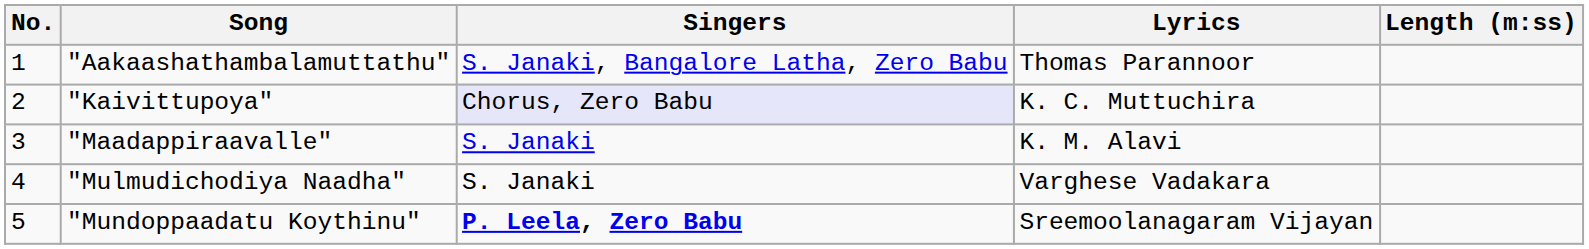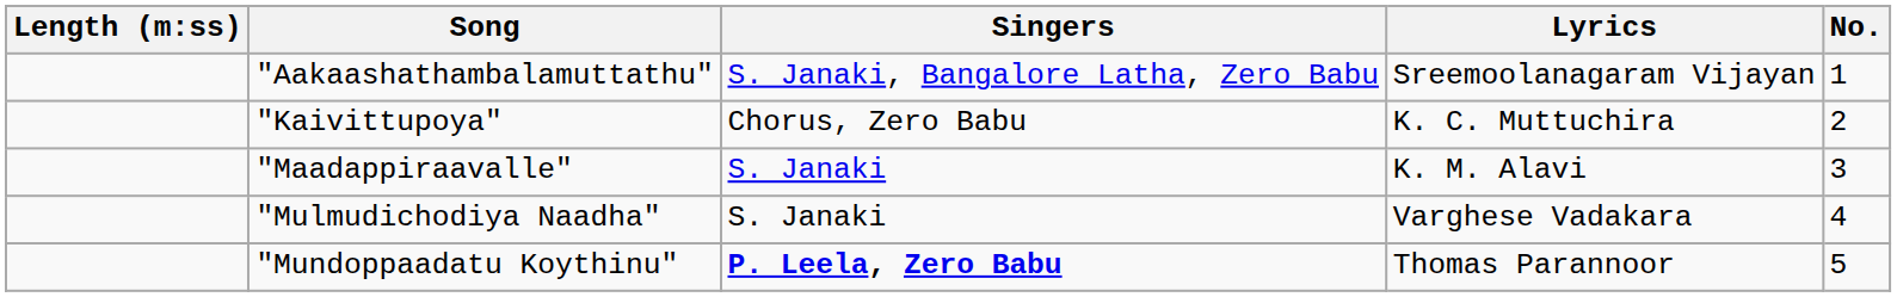columns swapped: No. <-> Length (m:ss)
"Aakaashathambalamuttathu" | Lyrics: Thomas Parannoor -> Sreemoolanagaram Vijayan
"Kaivittupoya" | Singers: lavender background -> no background
"Mundoppaadatu Koythinu" | Lyrics: Sreemoolanagaram Vijayan -> Thomas Parannoor
